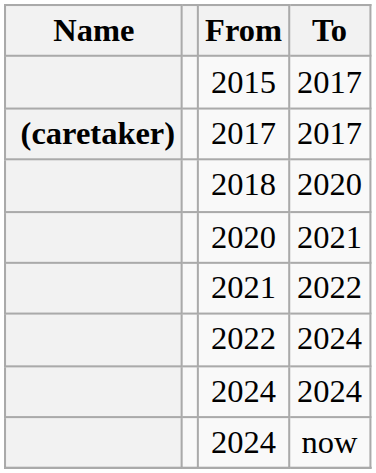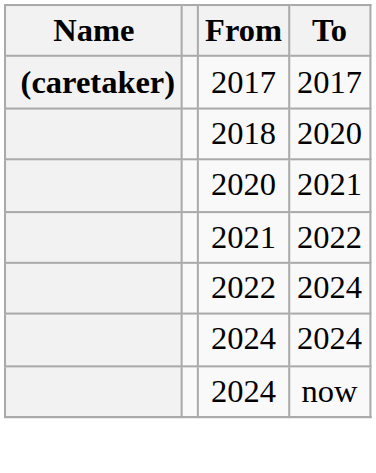- row: 2015 | 2017
